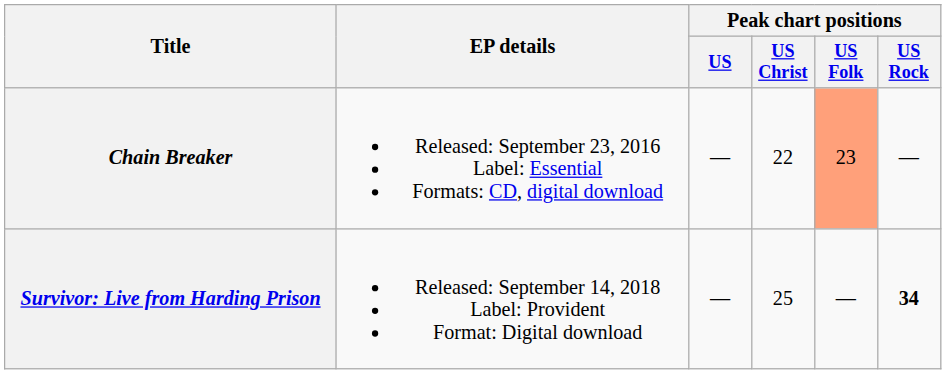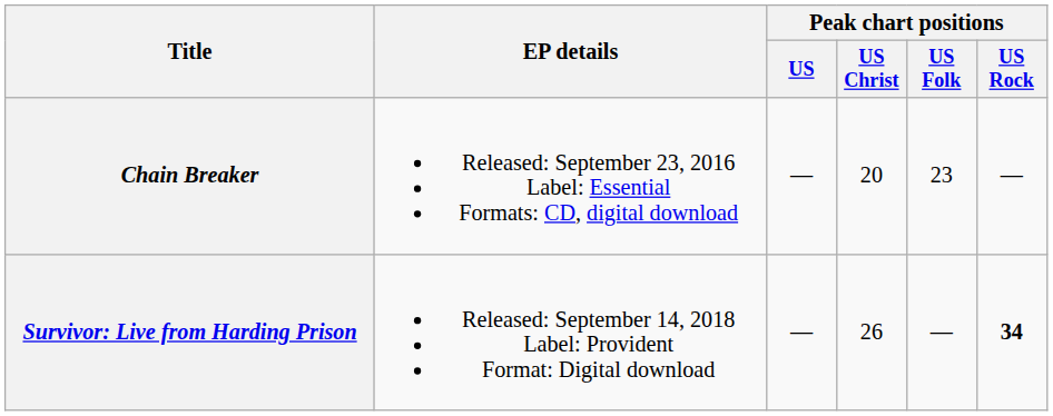Chain Breaker | Peak chart positions / US Christ: 22 -> 20
Chain Breaker | Peak chart positions / US Folk: lightsalmon background -> no background
Survivor: Live from Harding Prison | Peak chart positions / US Christ: 25 -> 26
